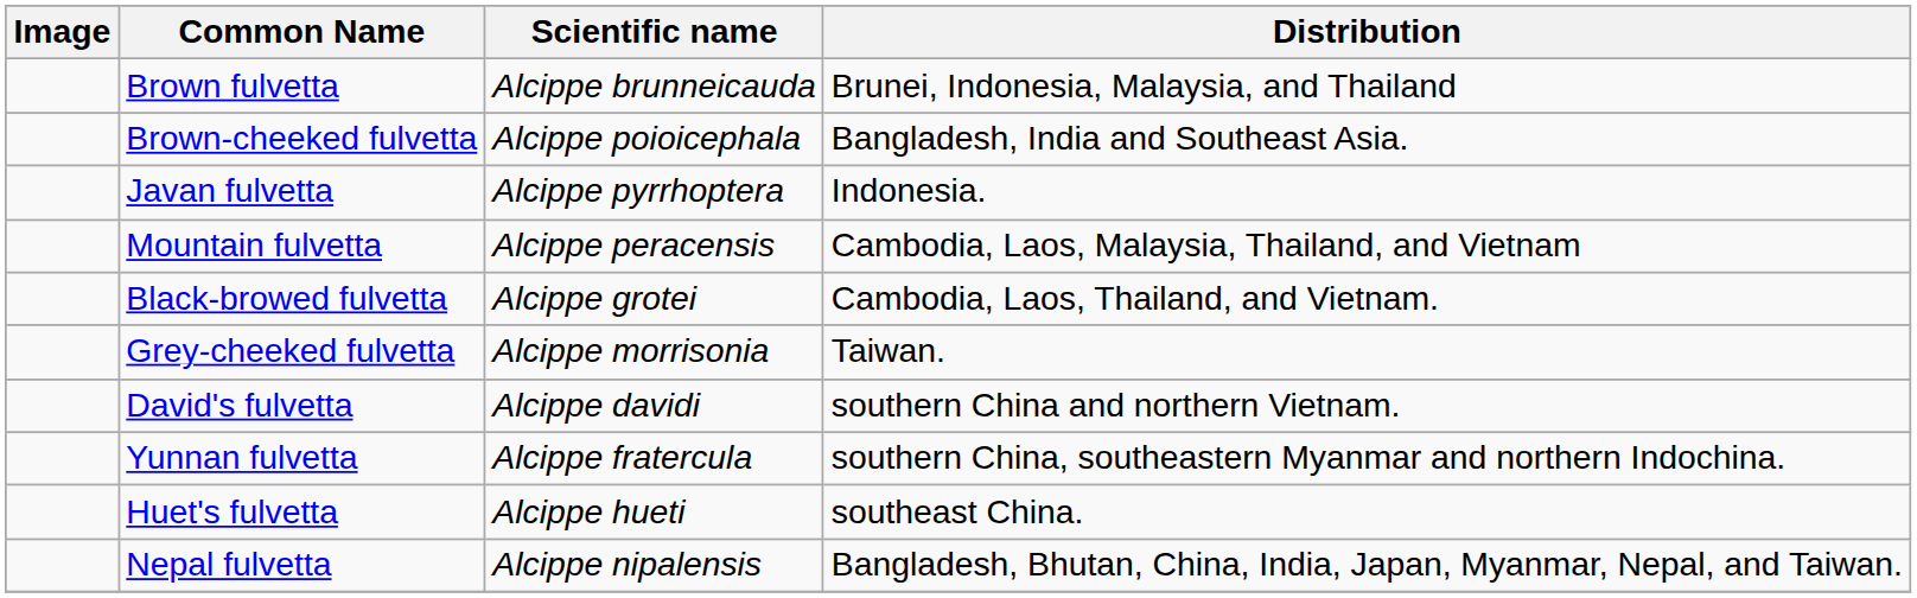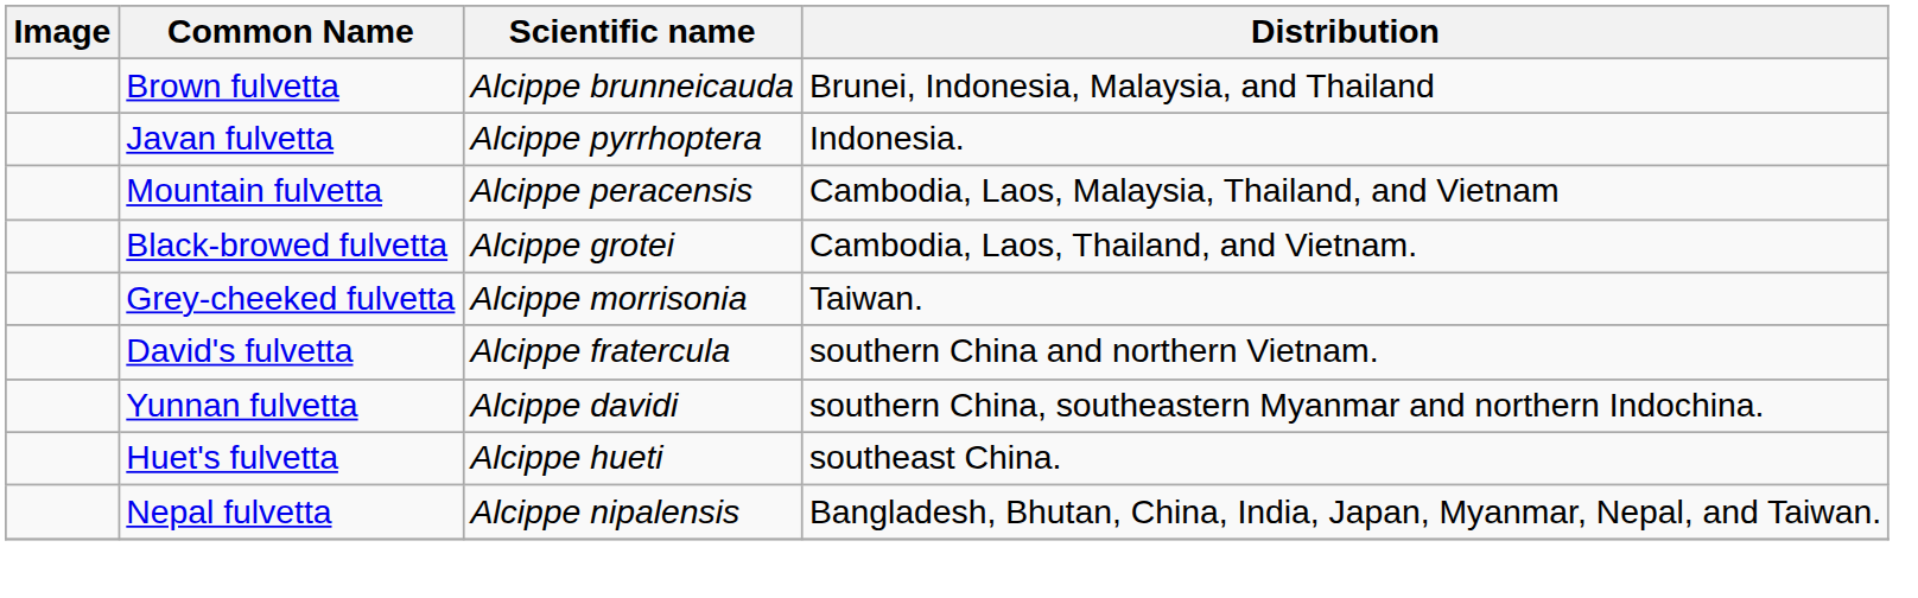- row: Brown-cheeked fulvetta | Alcippe poioicephala | Bangladesh, India and Southeast Asia.
David's fulvetta | Scientific name: Alcippe davidi -> Alcippe fratercula
Yunnan fulvetta | Scientific name: Alcippe fratercula -> Alcippe davidi
